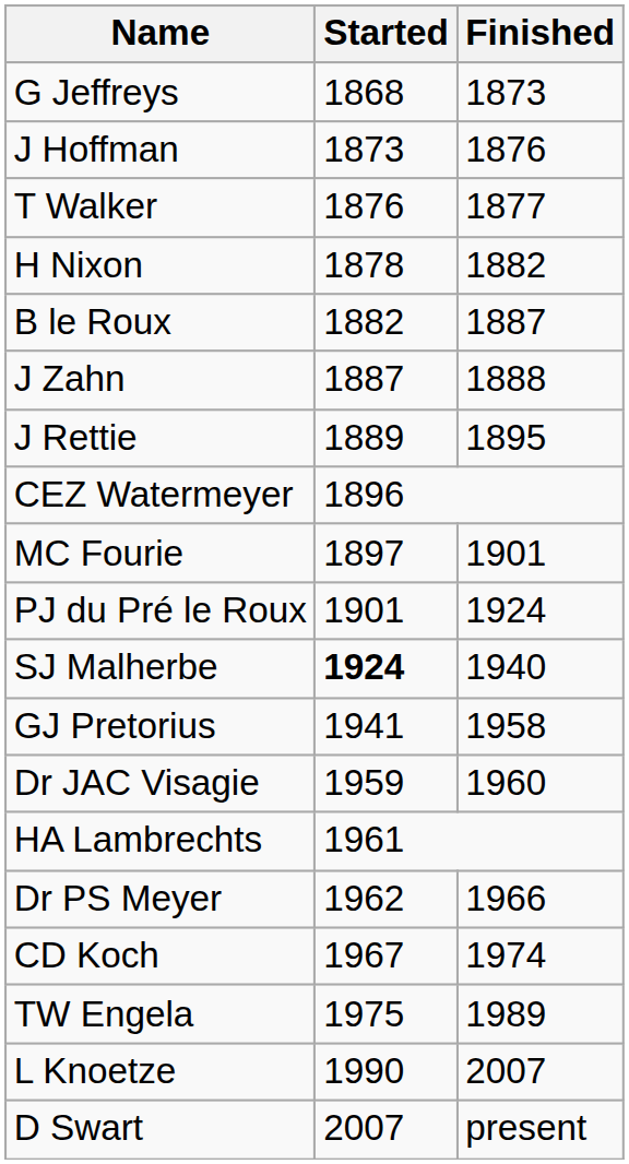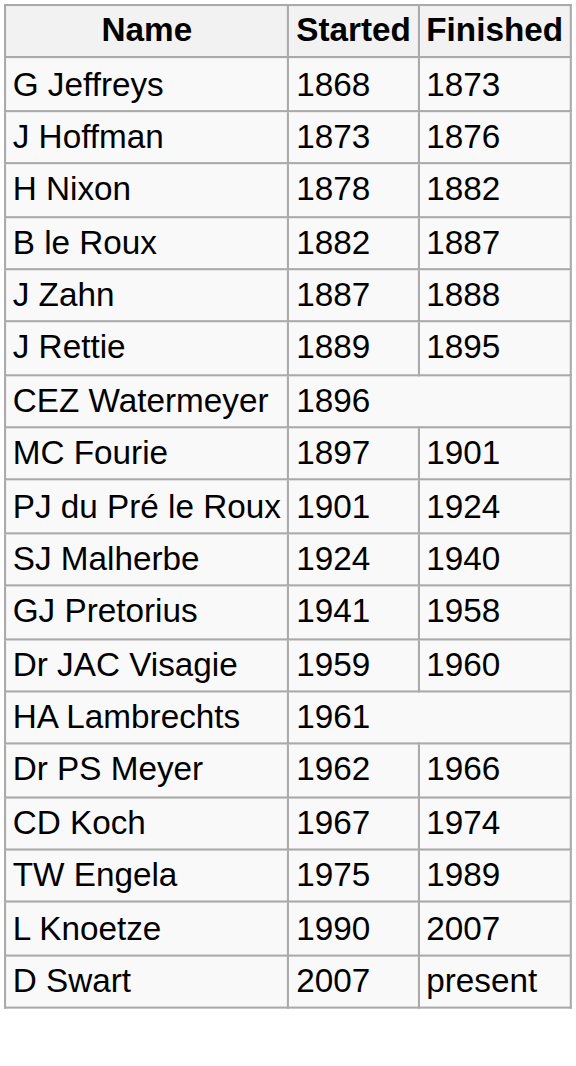- row: T Walker | 1876 | 1877
SJ Malherbe | Started: bold -> normal
